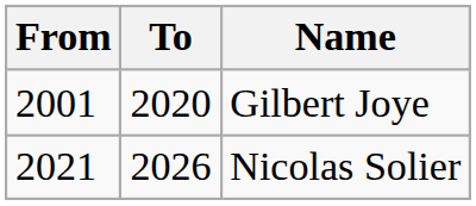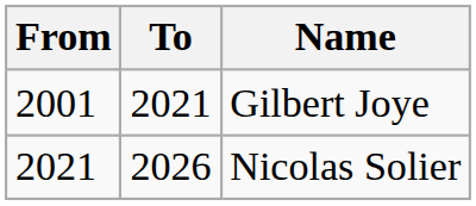Gilbert Joye | To: 2020 -> 2021
